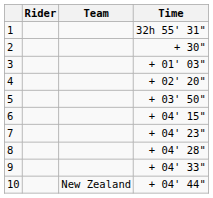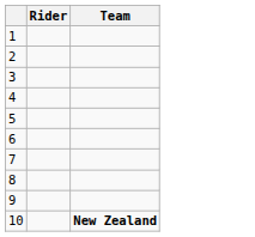- column: Time | 32h 55' 31" | + 30" | + 01' 03" | + 02' 20" | + 03' 50" | + 04' 15" | + 04' 23" | + 04' 28" | + 04' 33" | + 04' 44"
10 | Team: normal -> bold
